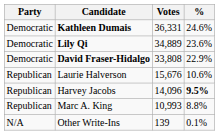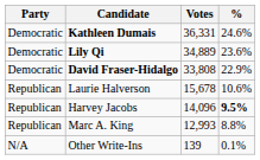Laurie Halverson | Votes: 15,676 -> 15,678
Marc A. King | Votes: 10,993 -> 12,993
